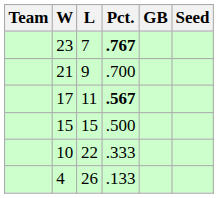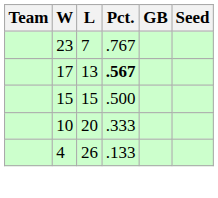23 | Pct.: bold -> normal
- row: 21 | 9 | .700
17 | L: 11 -> 13
10 | L: 22 -> 20
